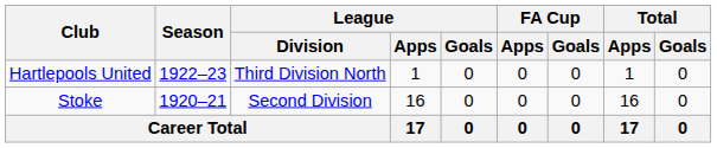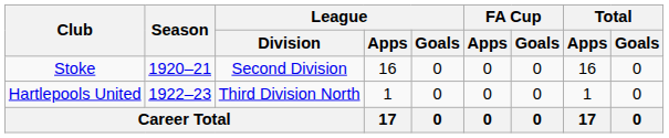rows swapped: Stoke <-> Hartlepools United
